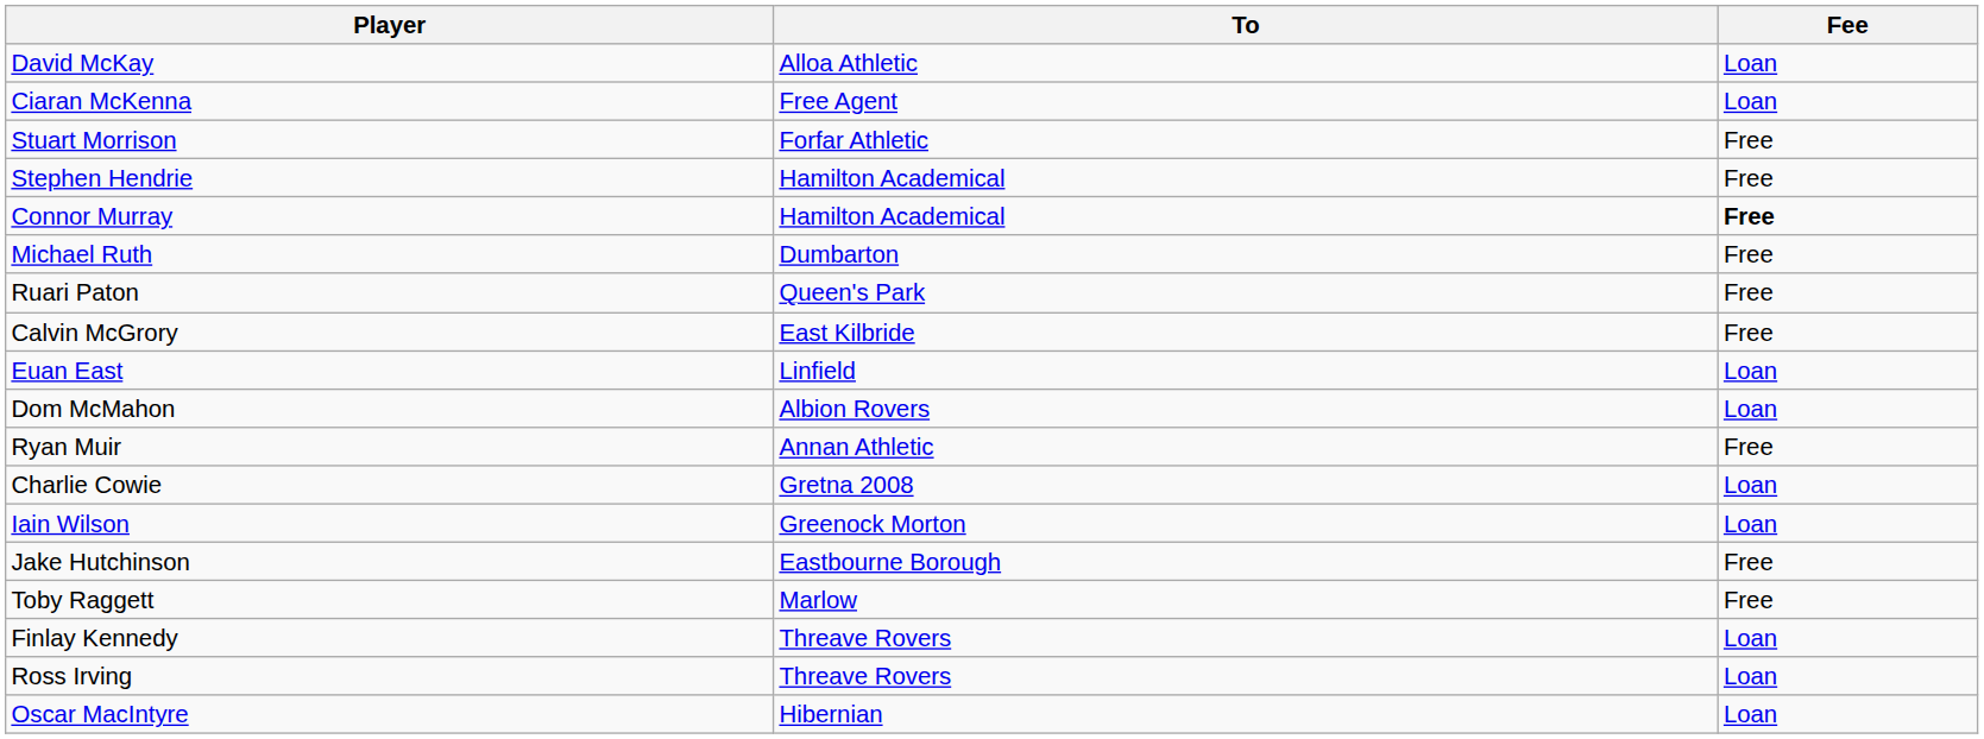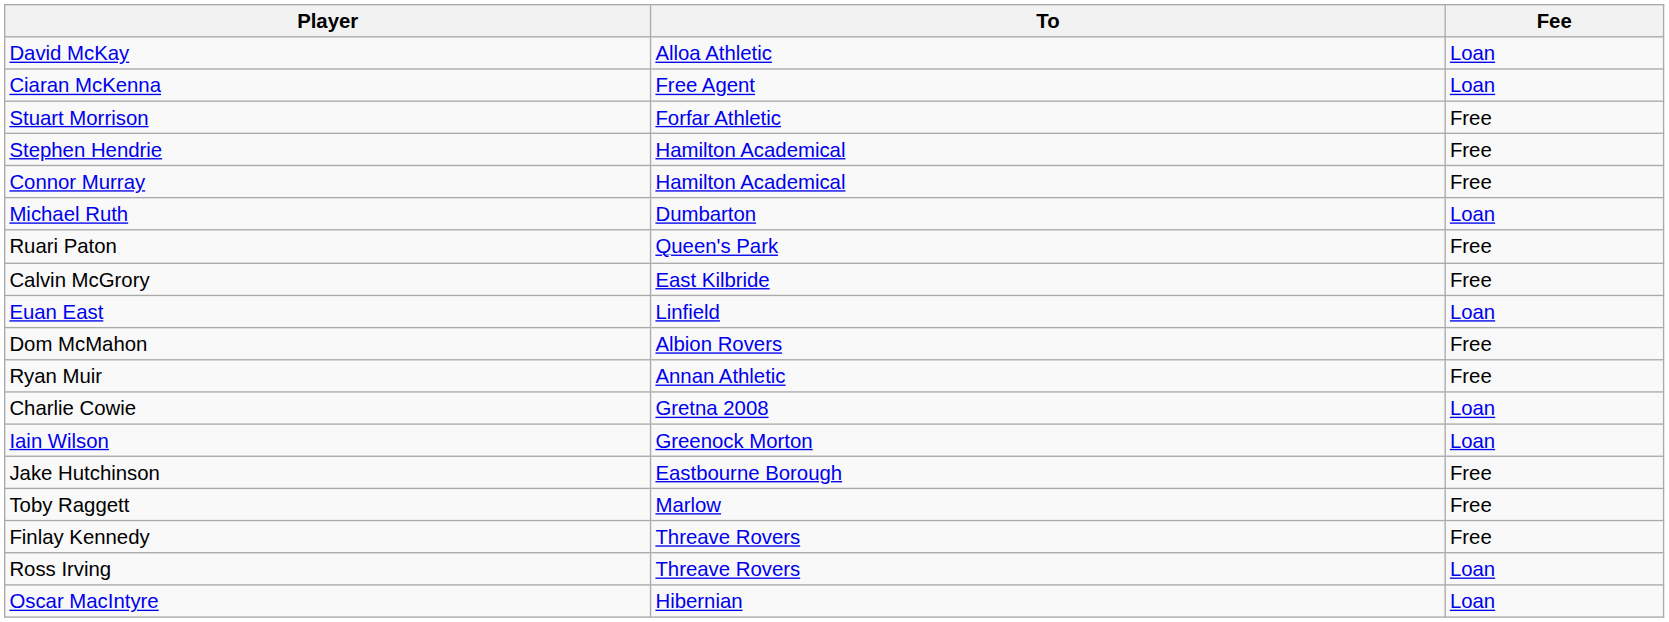Connor Murray | Fee: bold -> normal
Michael Ruth | Fee: Free -> Loan
Dom McMahon | Fee: Loan -> Free
Finlay Kennedy | Fee: Loan -> Free
